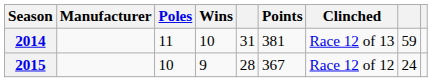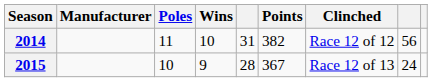2014 | Points: 381 -> 382
2014 | Clinched: Race 12 of 13 -> Race 12 of 12
2014 | column 8: 59 -> 56
2015 | Clinched: Race 12 of 12 -> Race 12 of 13
